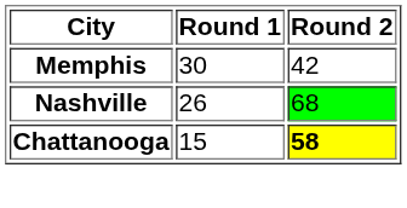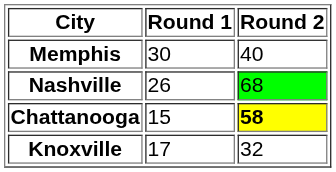Memphis | Round 2: 42 -> 40
+ row: Knoxville | 17 | 32
